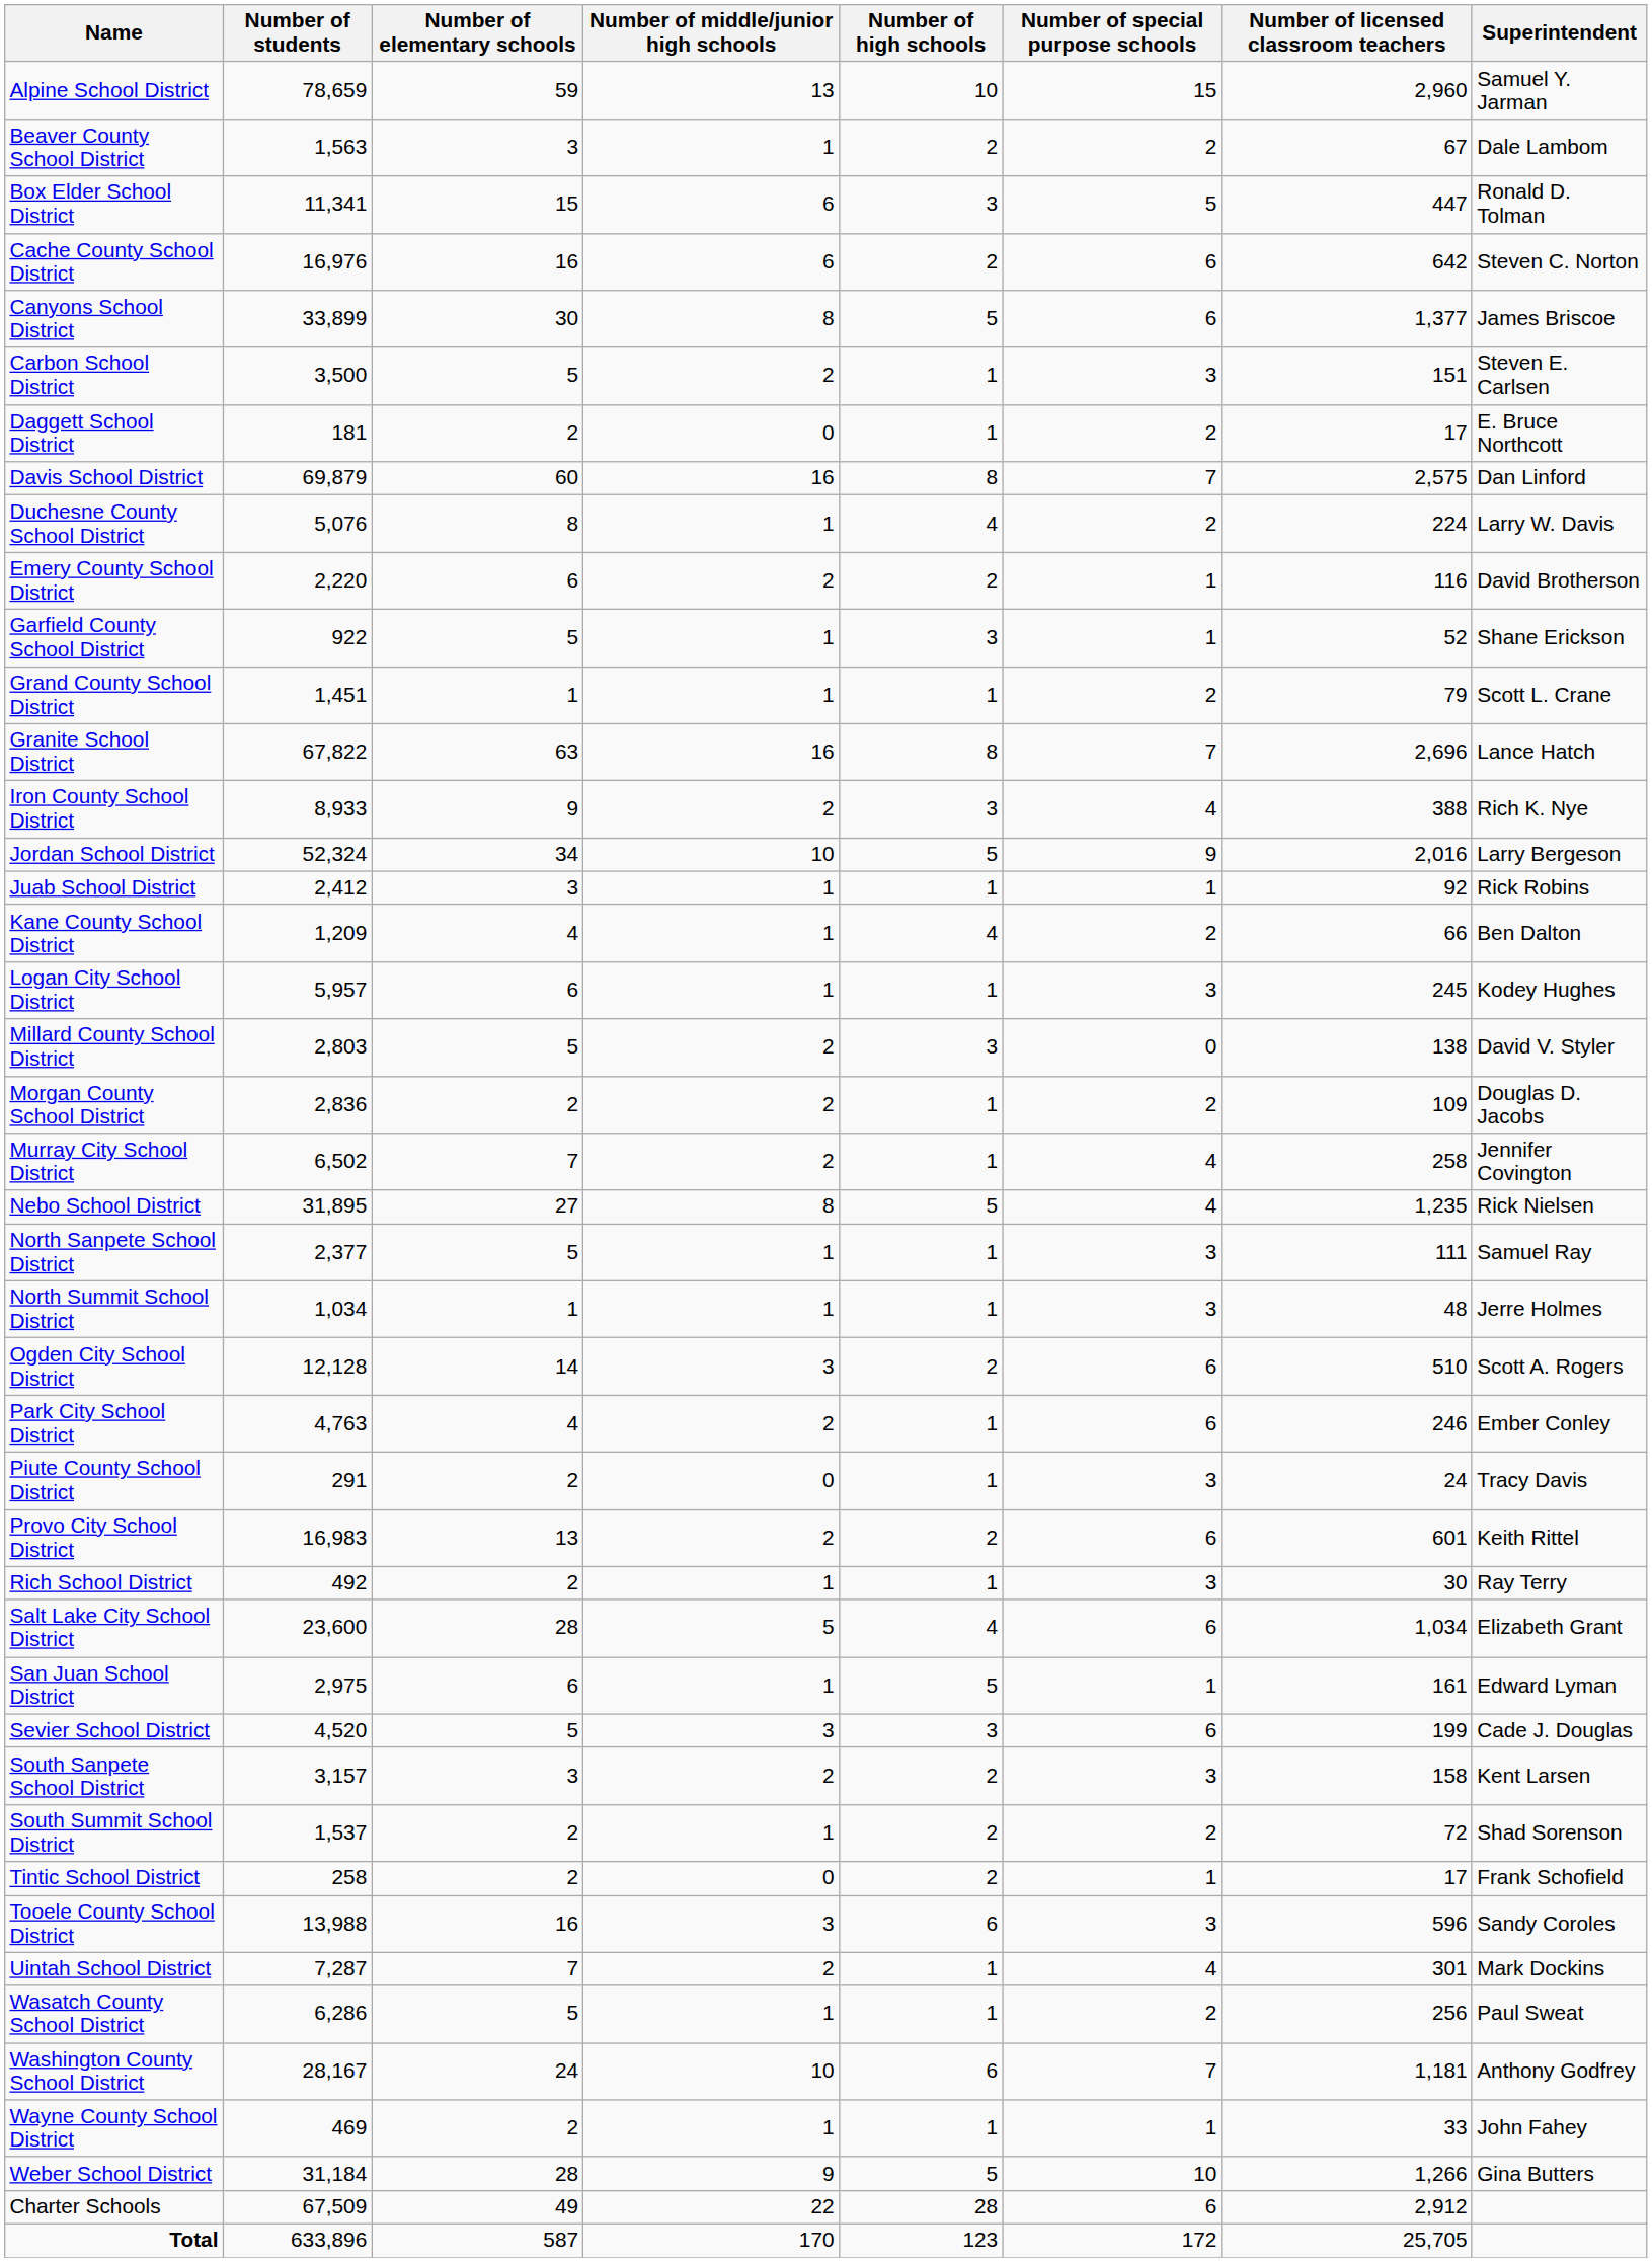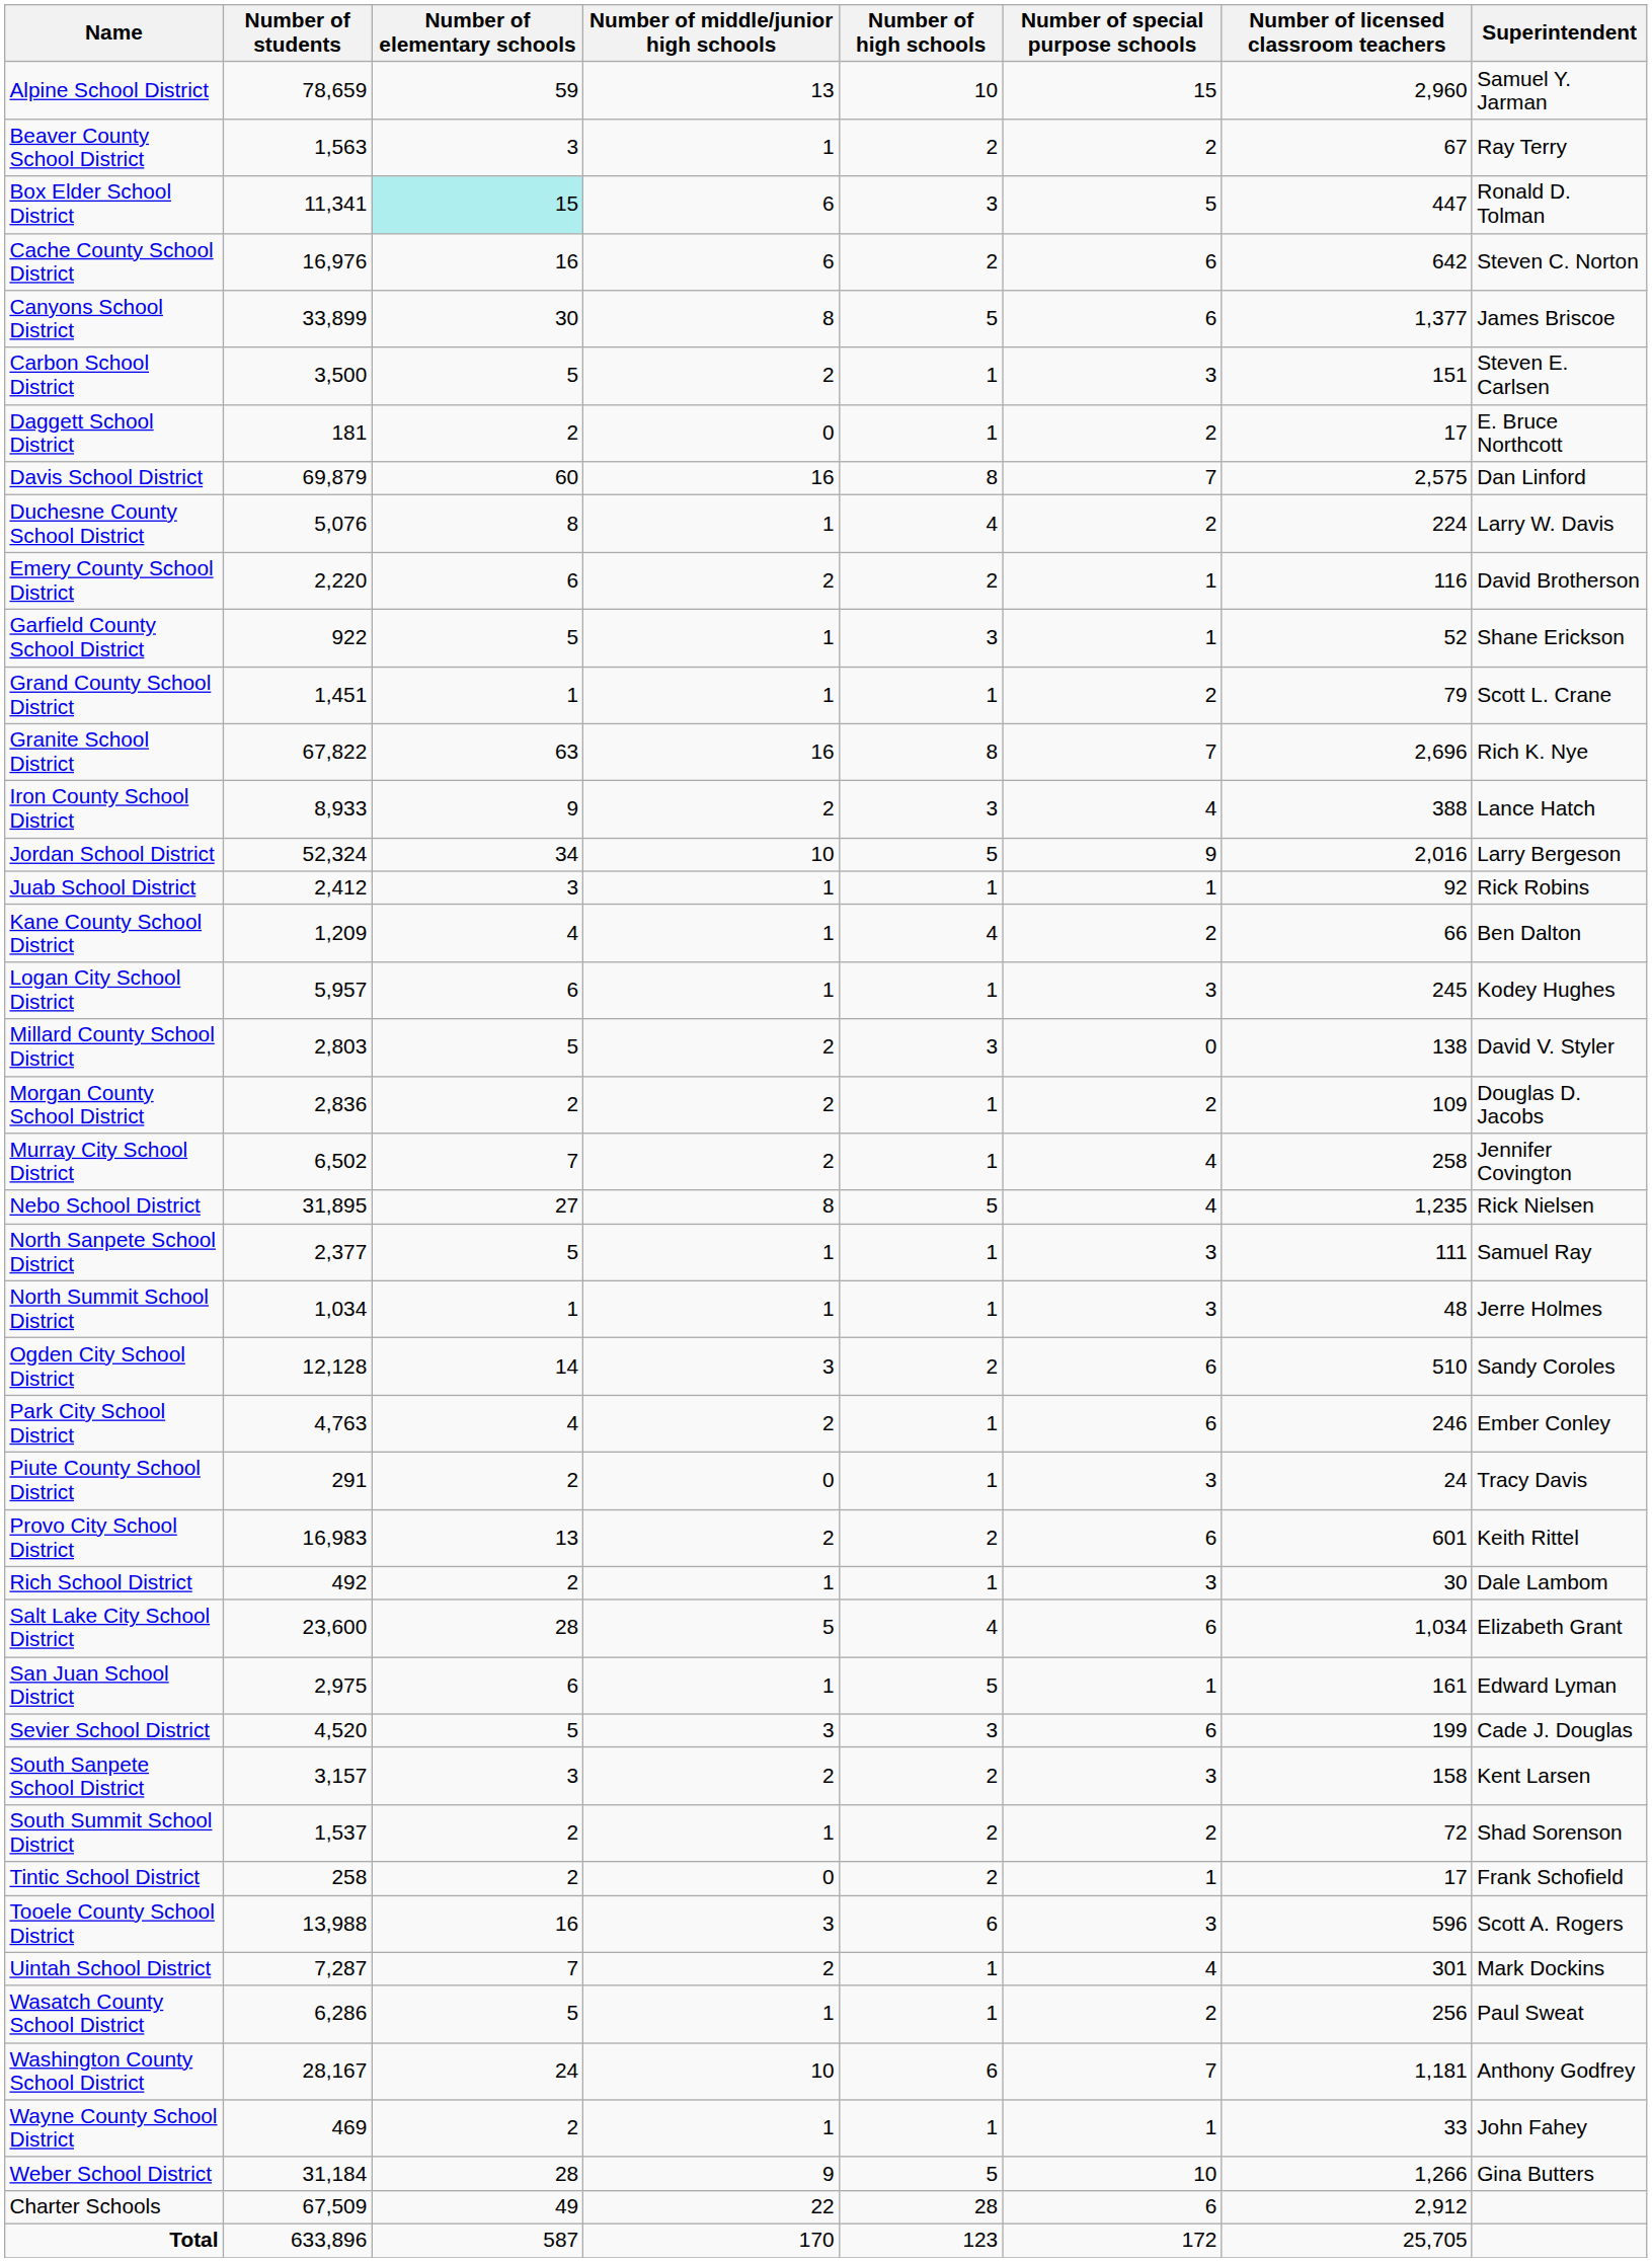Beaver County School District | Superintendent: Dale Lambom -> Ray Terry
Box Elder School District | Number of elementary schools: no background -> paleturquoise background
Granite School District | Superintendent: Lance Hatch -> Rich K. Nye
Iron County School District | Superintendent: Rich K. Nye -> Lance Hatch
Ogden City School District | Superintendent: Scott A. Rogers -> Sandy Coroles
Rich School District | Superintendent: Ray Terry -> Dale Lambom
Tooele County School District | Superintendent: Sandy Coroles -> Scott A. Rogers
